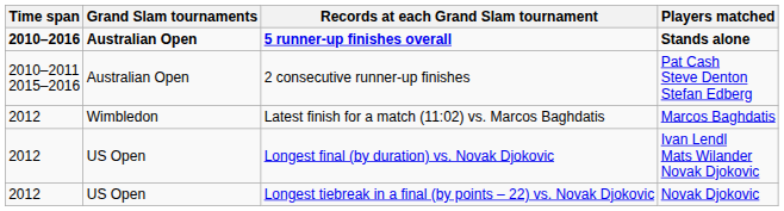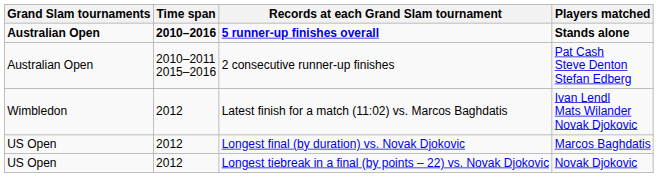columns swapped: Grand Slam tournaments <-> Time span
Latest finish for a match (11:02) vs. Marcos Baghdatis | Players matched: Marcos Baghdatis -> Ivan Lendl Mats Wilander Novak Djokovic
Longest final (by duration) vs. Novak Djokovic | Players matched: Ivan Lendl Mats Wilander Novak Djokovic -> Marcos Baghdatis
